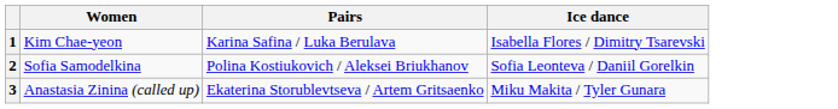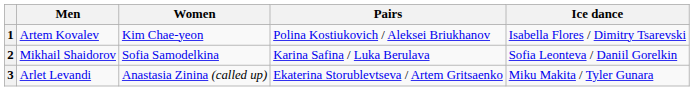+ column: Men | Artem Kovalev | Mikhail Shaidorov | Arlet Levandi
1 | Pairs: Karina Safina / Luka Berulava -> Polina Kostiukovich / Aleksei Briukhanov
2 | Pairs: Polina Kostiukovich / Aleksei Briukhanov -> Karina Safina / Luka Berulava
